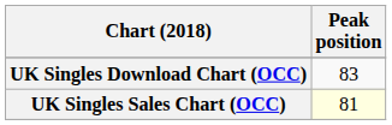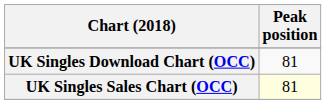UK Singles Download Chart (OCC) | Peak position: 83 -> 81
